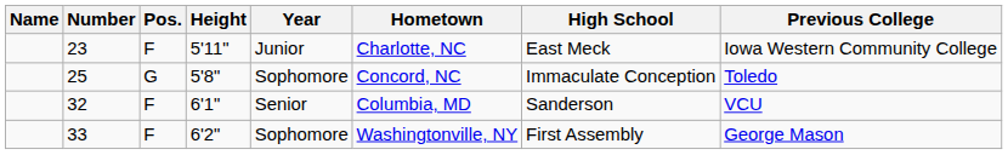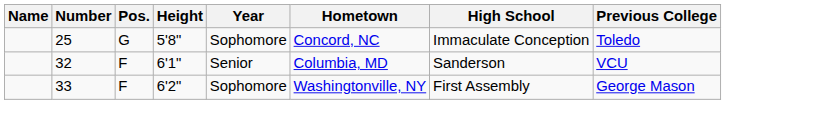- row: 23 | F | 5'11" | Junior | Charlotte, NC | East Meck | Iowa Western Community College
